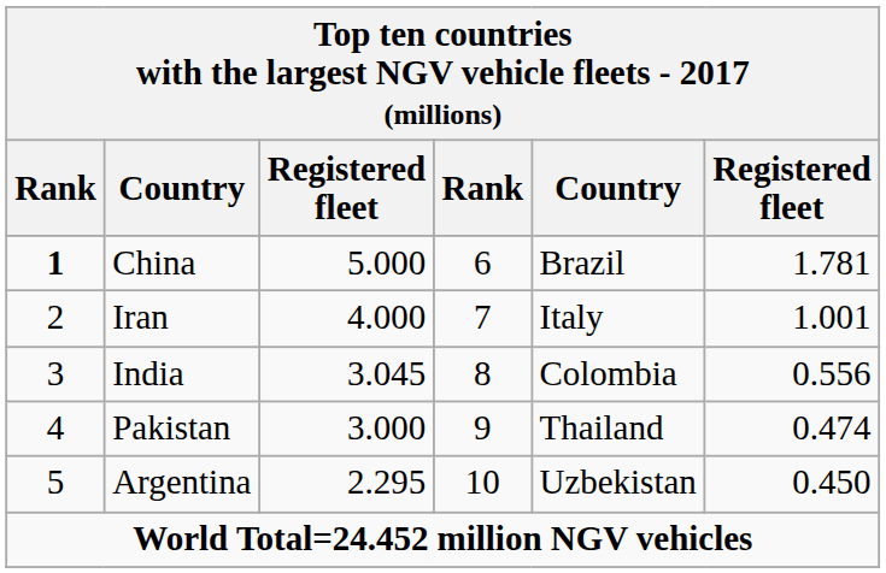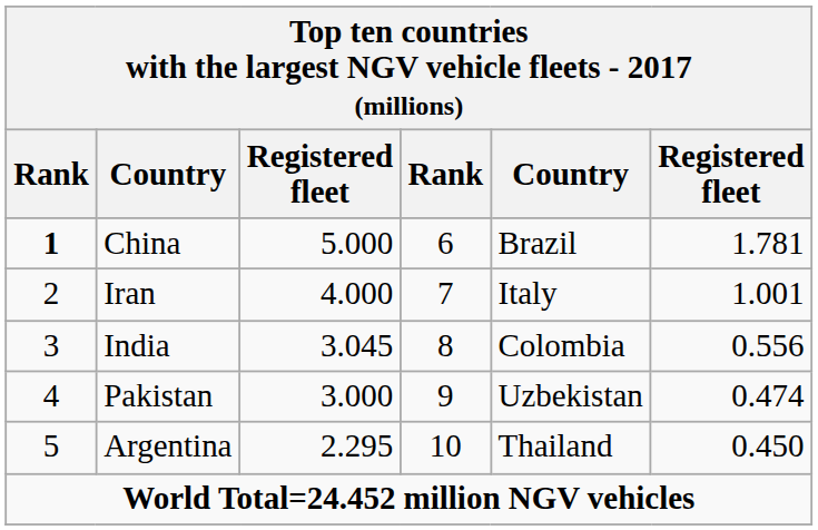Pakistan | column 5: Thailand -> Uzbekistan
Argentina | column 5: Uzbekistan -> Thailand
